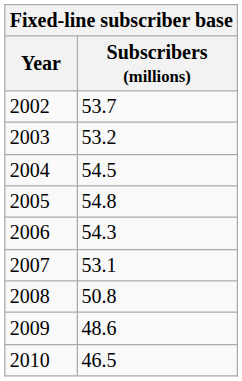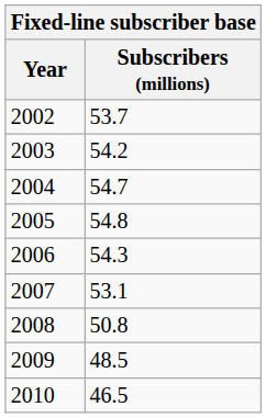2003 | Subscribers (millions): 53.2 -> 54.2
2004 | Subscribers (millions): 54.5 -> 54.7
2009 | Subscribers (millions): 48.6 -> 48.5
